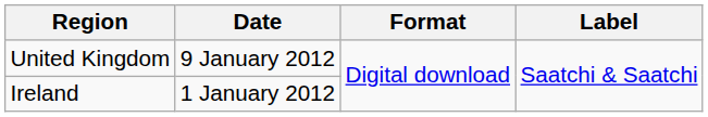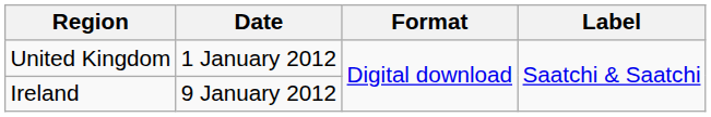United Kingdom | Date: 9 January 2012 -> 1 January 2012
Ireland | Date: 1 January 2012 -> 9 January 2012
